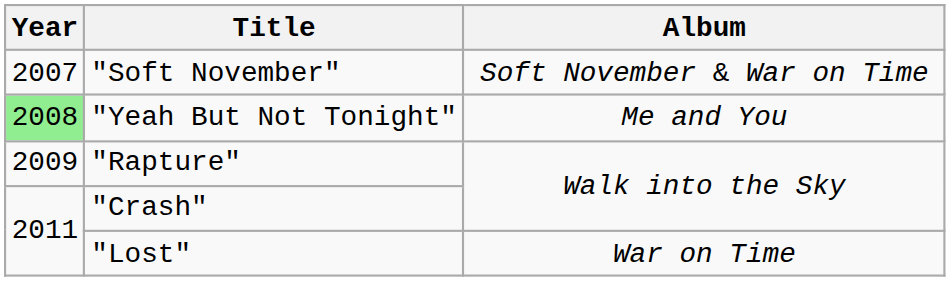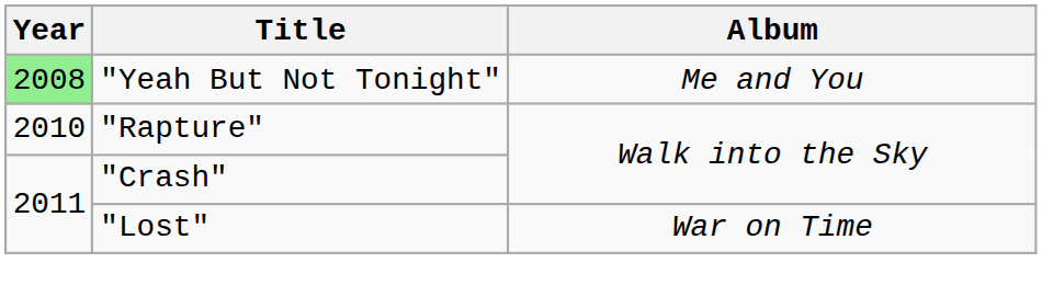- row: 2007 | "Soft November" | Soft November & War on Time
"Rapture" | Year: 2009 -> 2010
